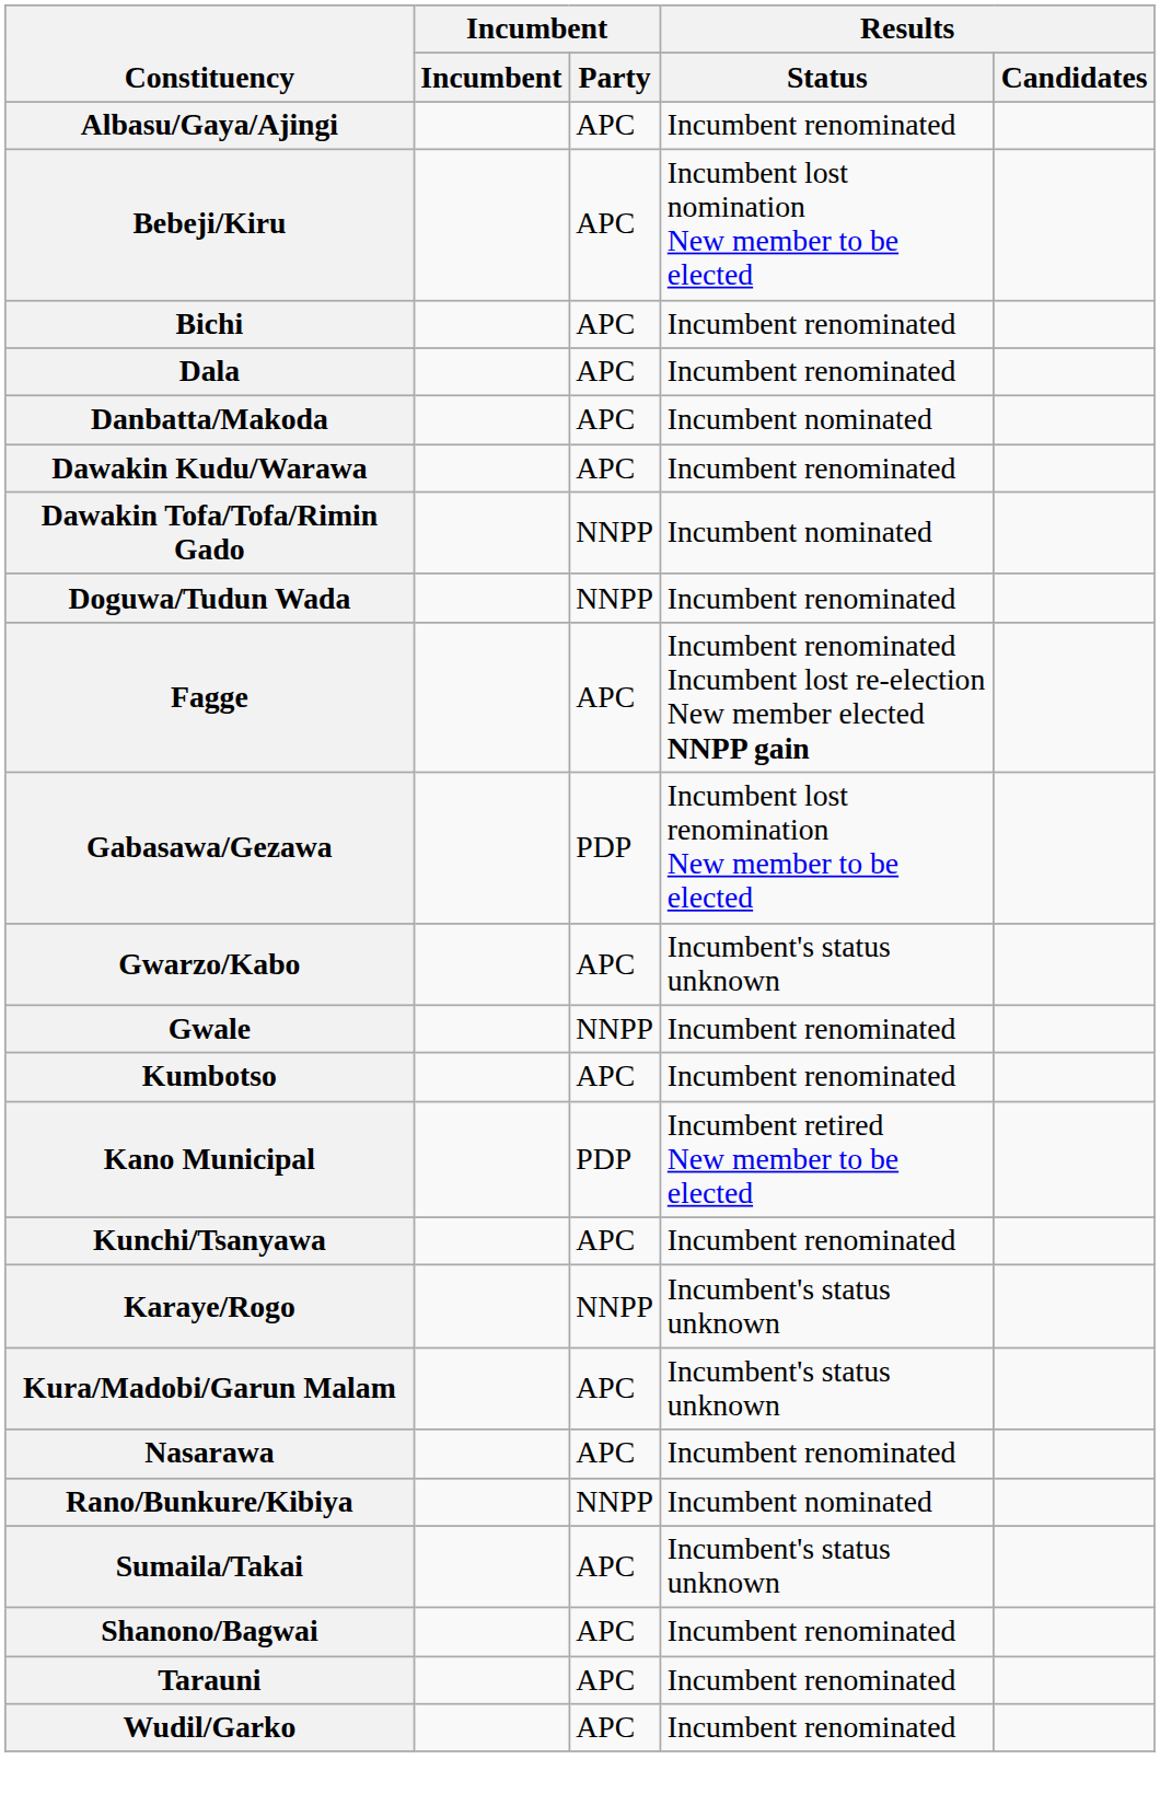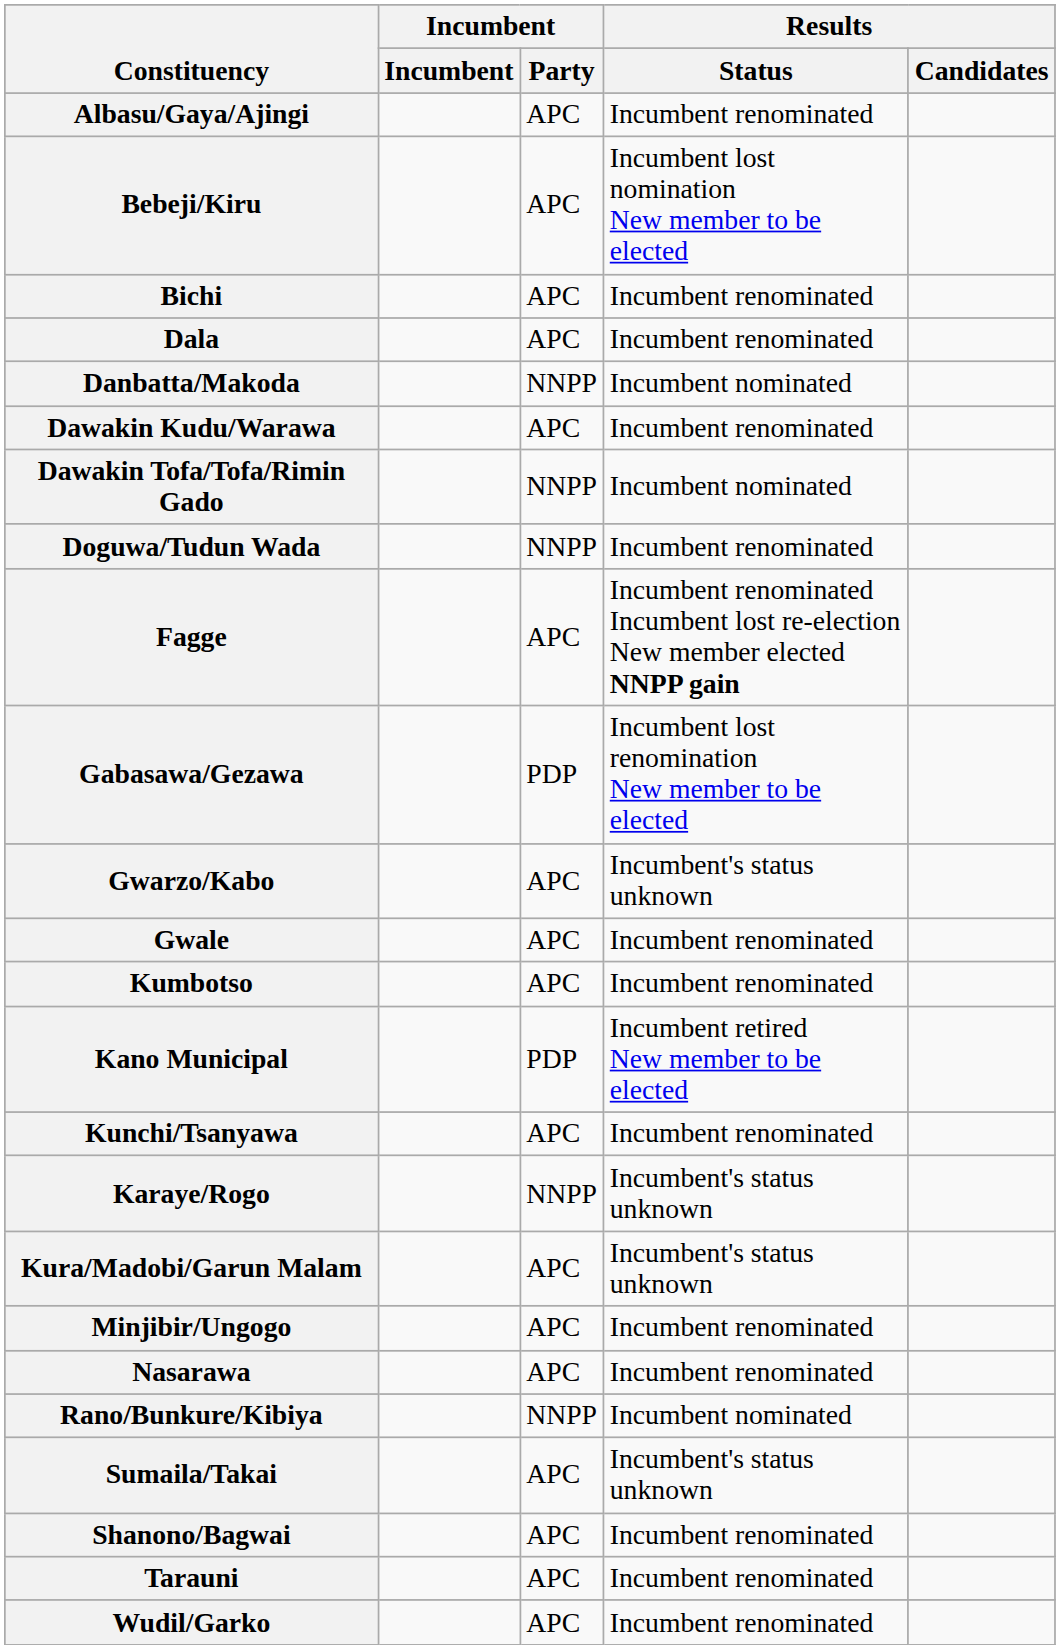Danbatta/Makoda | Incumbent / Party: APC -> NNPP
Gwale | Incumbent / Party: NNPP -> APC
+ row: Minjibir/Ungogo | APC | Incumbent renominated
